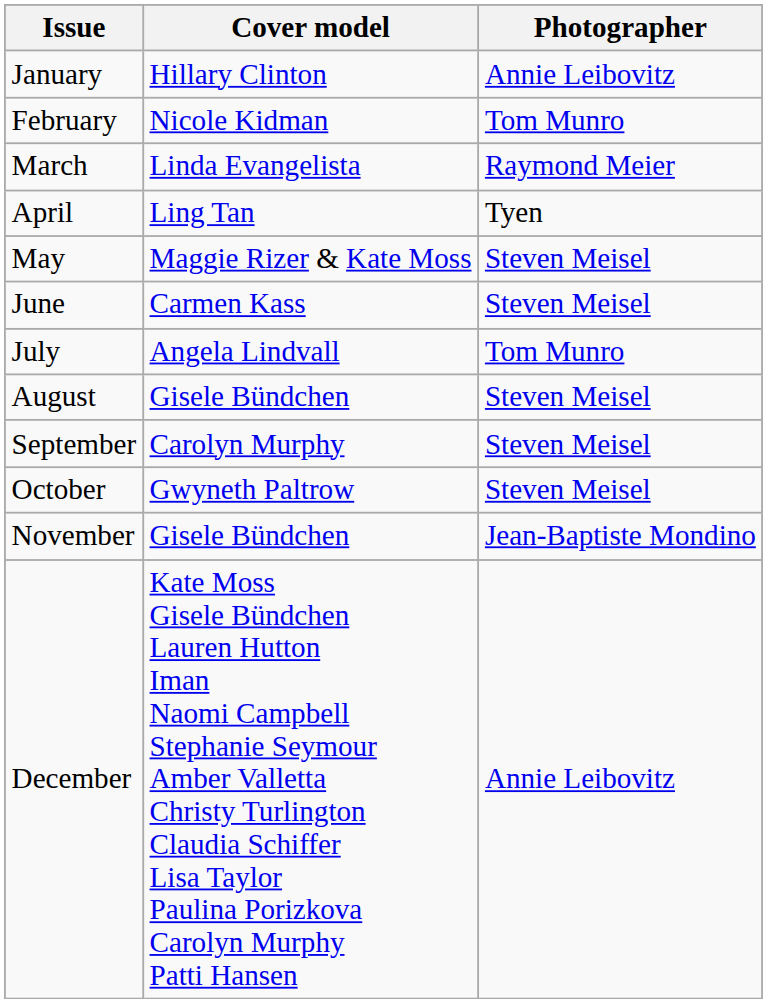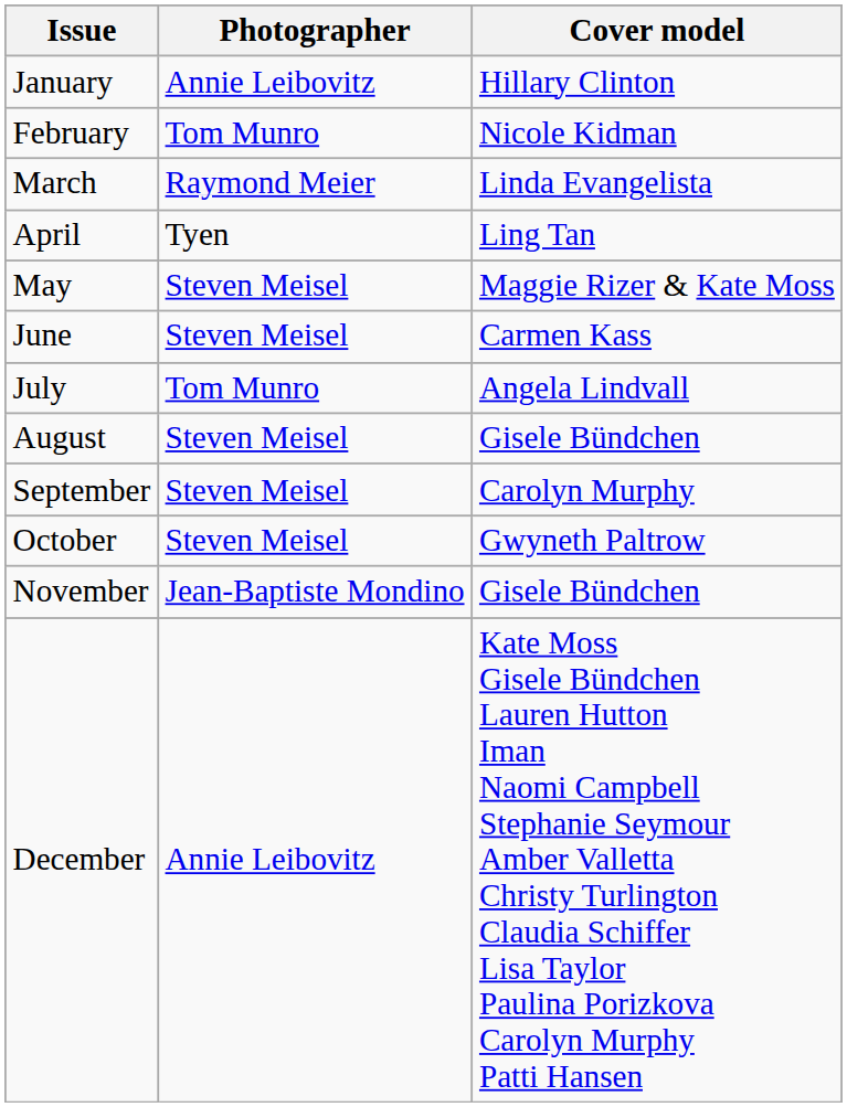columns swapped: Cover model <-> Photographer
